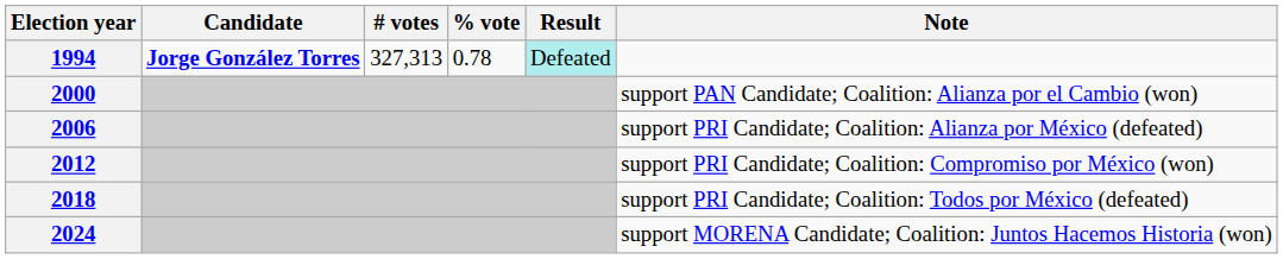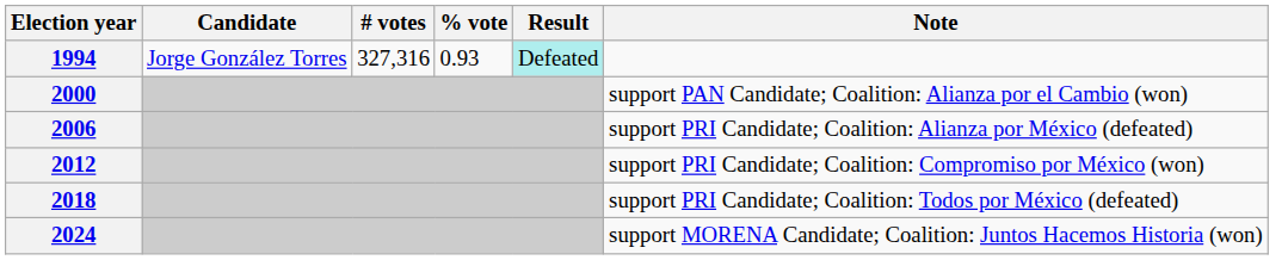1994 | Candidate: bold -> normal
1994 | # votes: 327,313 -> 327,316
1994 | % vote: 0.78 -> 0.93
